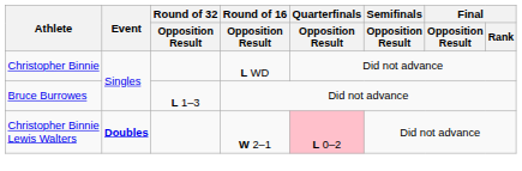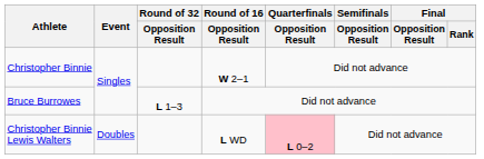Christopher Binnie | Round of 16 / Opposition Result: L WD -> W 2–1
Christopher Binnie Lewis Walters | Event: bold -> normal
Christopher Binnie Lewis Walters | Round of 16 / Opposition Result: W 2–1 -> L WD
